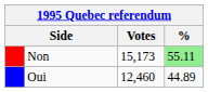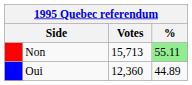Non | Votes: 15,173 -> 15,713
Oui | Votes: 12,460 -> 12,360
